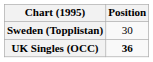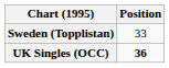Sweden (Topplistan) | Position: 30 -> 33
